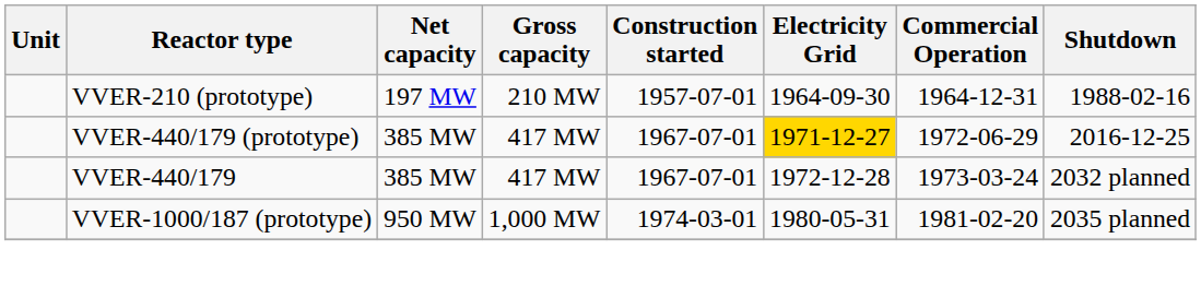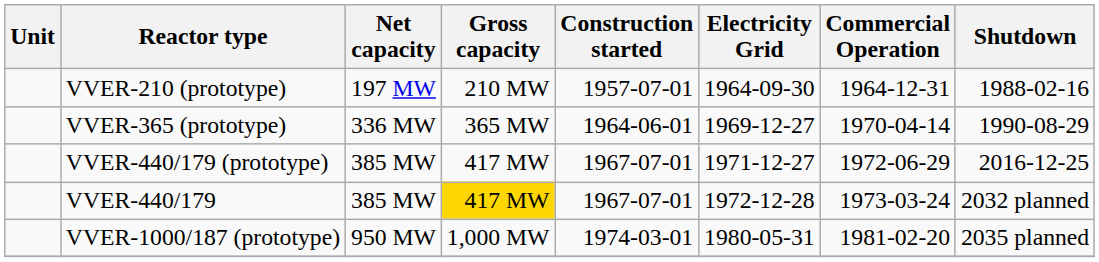+ row: VVER-365 (prototype) | 336 MW | 365 MW | 1964-06-01 | 1969-12-27 | 1970-04-14 | 1990-08-29
VVER-440/179 (prototype) | Electricity Grid: gold background -> no background
VVER-440/179 | Gross capacity: no background -> gold background
